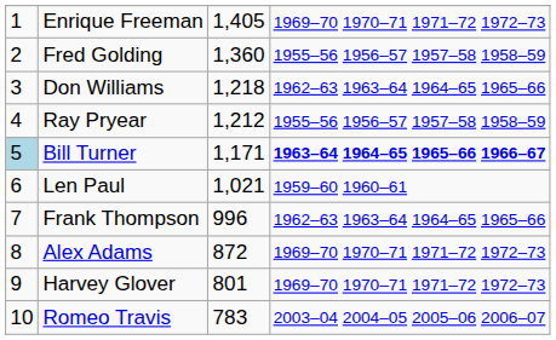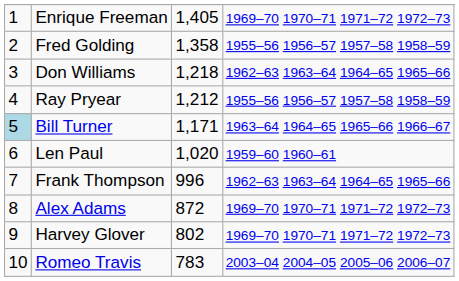Fred Golding | column 3: 1,360 -> 1,358
Bill Turner | column 4: bold -> normal
Len Paul | column 3: 1,021 -> 1,020
Harvey Glover | column 3: 801 -> 802
